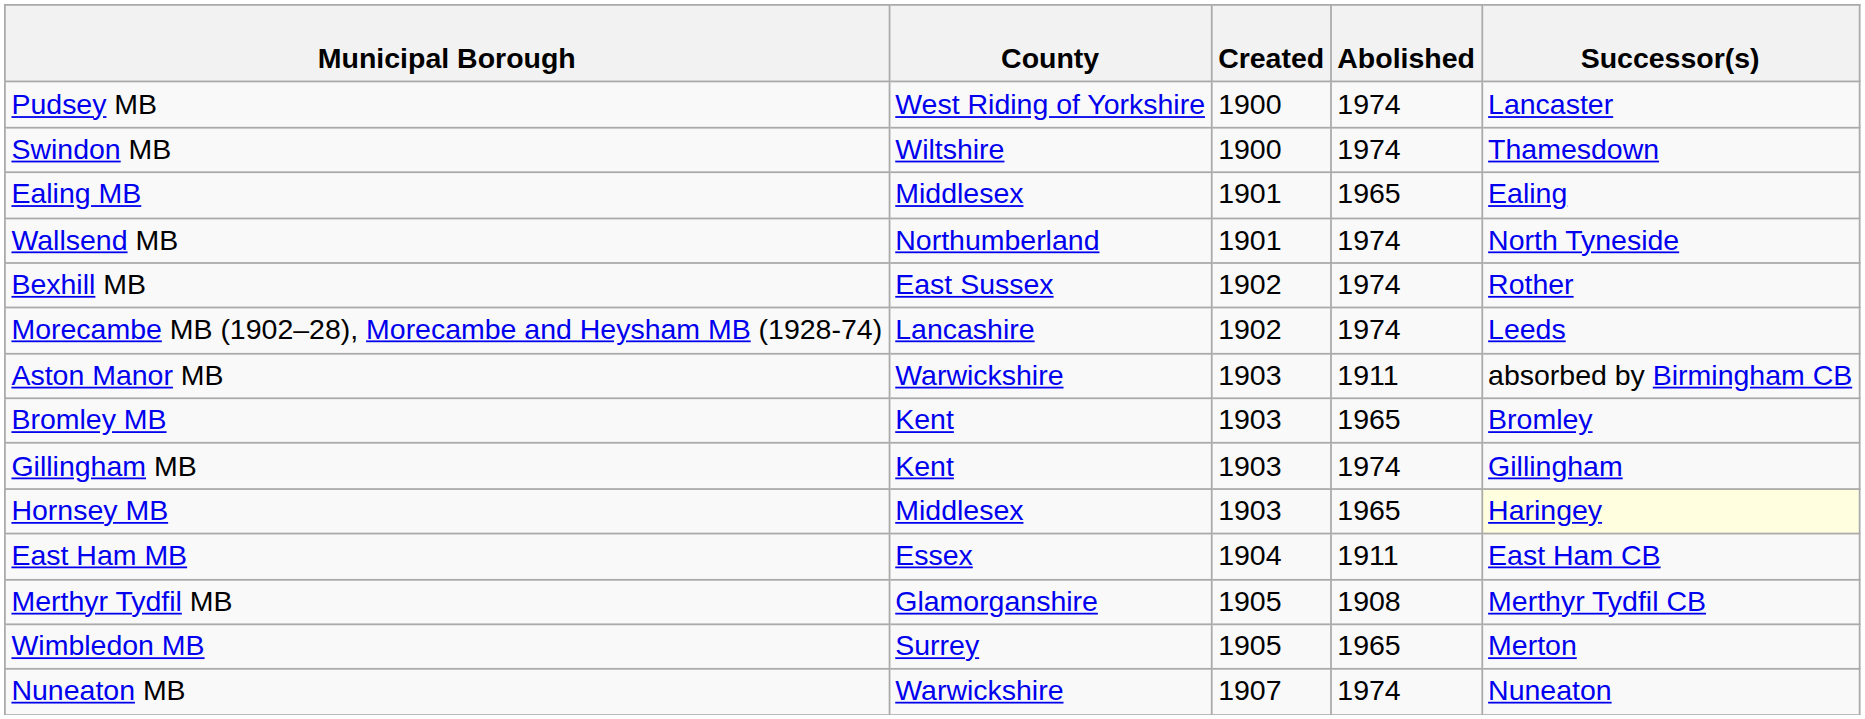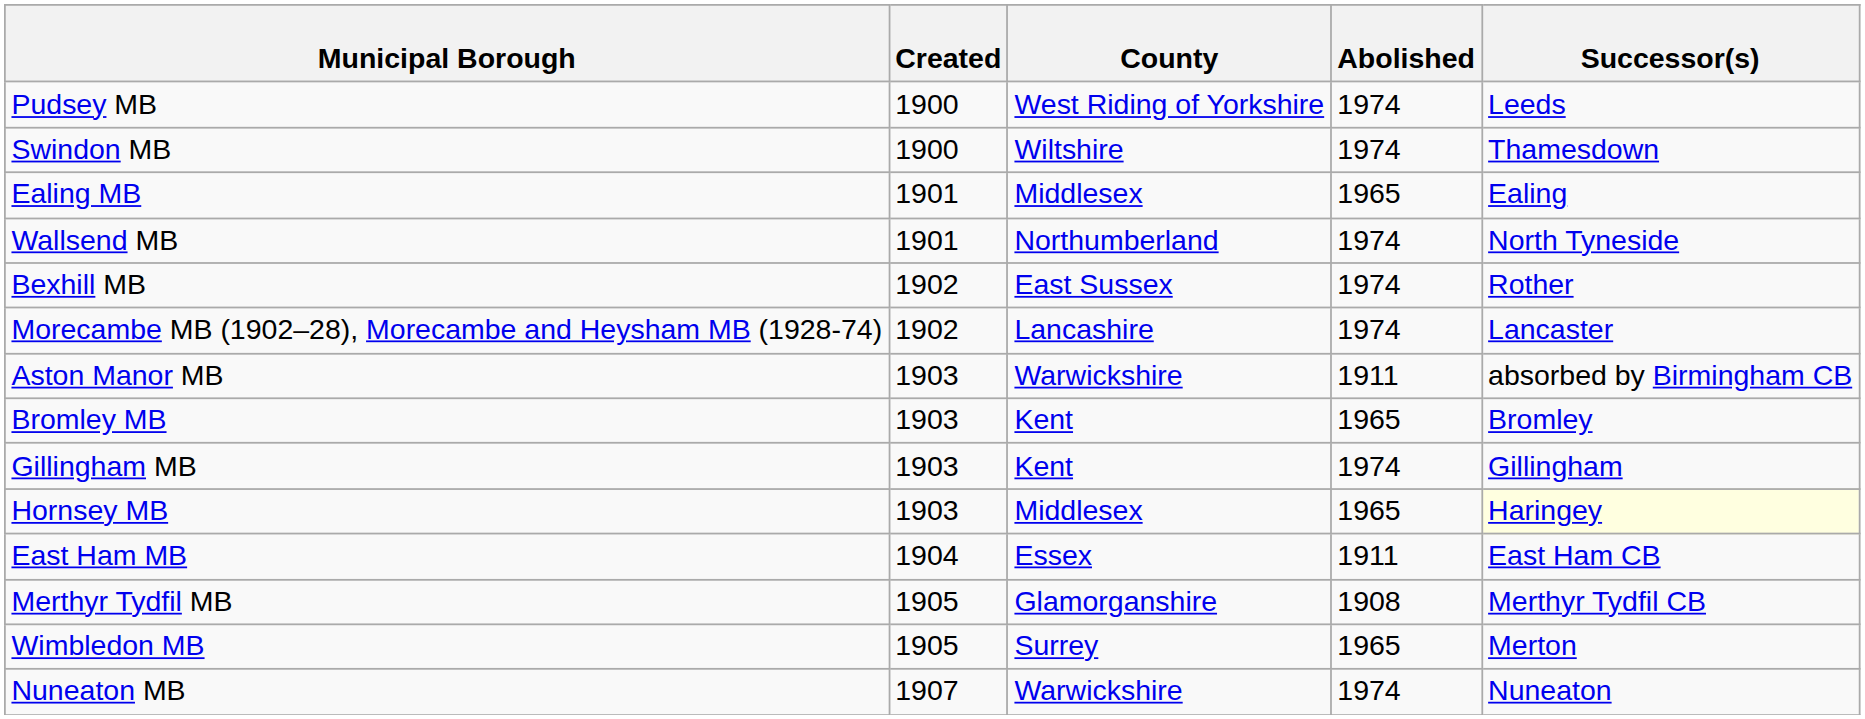columns swapped: County <-> Created
Pudsey MB | Successor(s): Lancaster -> Leeds
Morecambe MB (1902–28), Morecambe and Heysham MB (1928-74) | Successor(s): Leeds -> Lancaster
